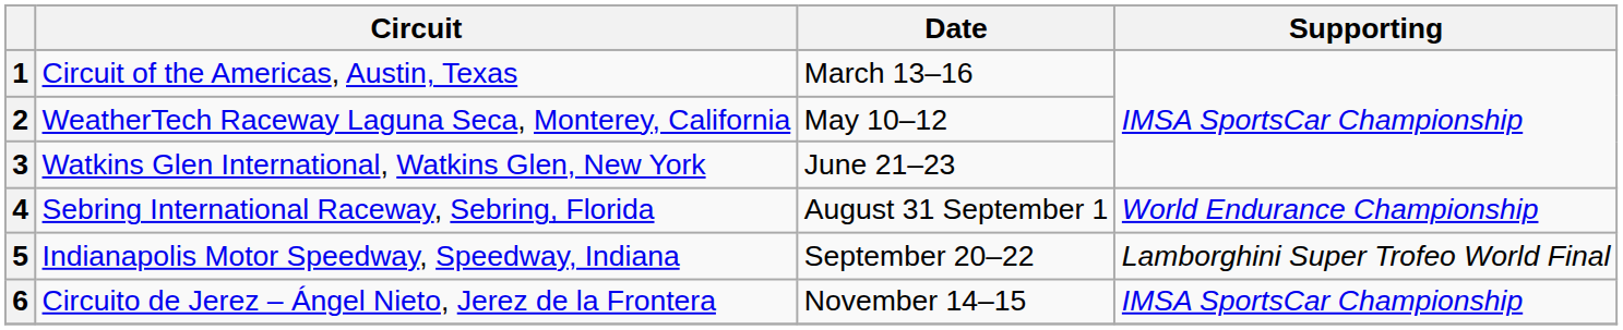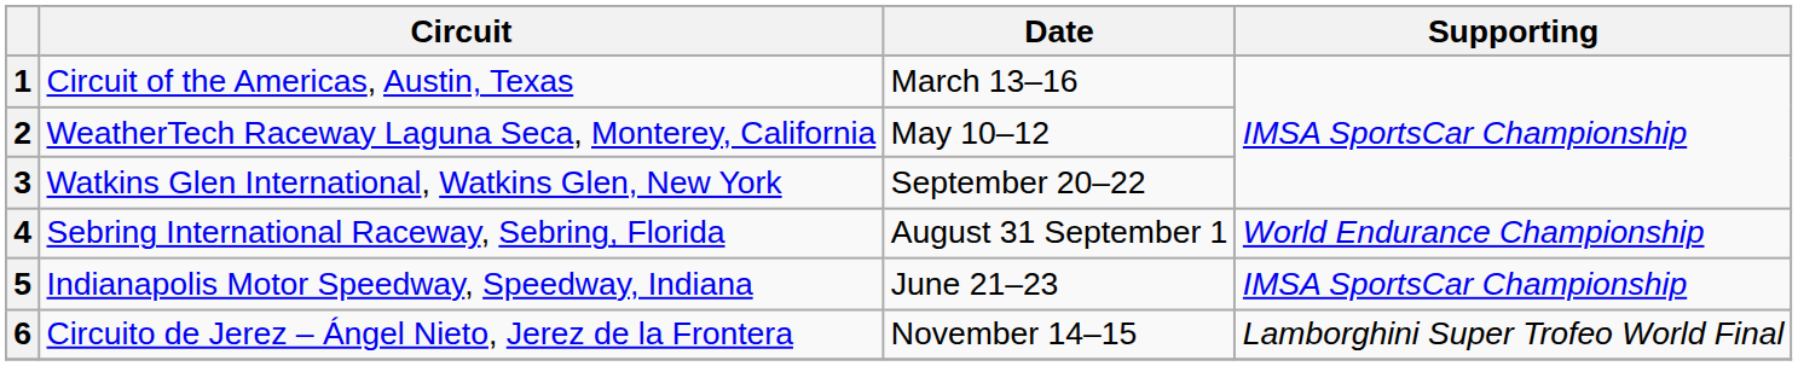3 | Date: June 21–23 -> September 20–22
5 | Date: September 20–22 -> June 21–23
5 | Supporting: Lamborghini Super Trofeo World Final -> IMSA SportsCar Championship
6 | Supporting: IMSA SportsCar Championship -> Lamborghini Super Trofeo World Final
